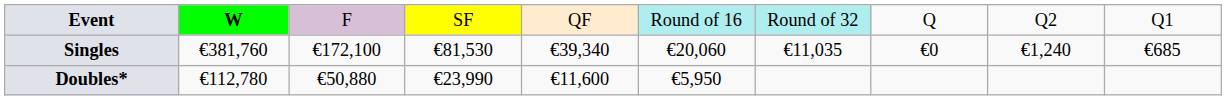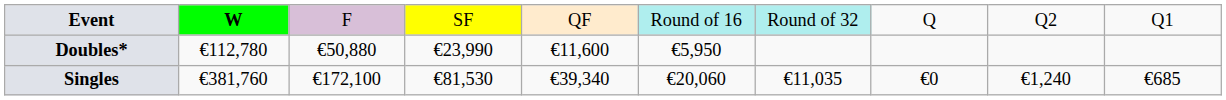rows swapped: Singles <-> Doubles*
